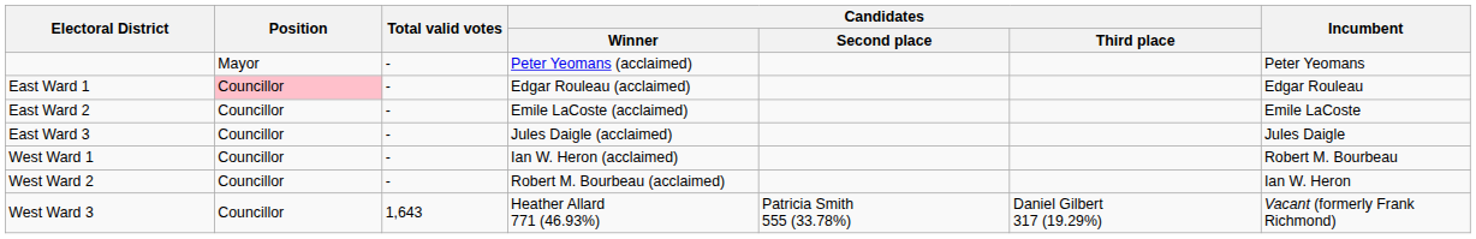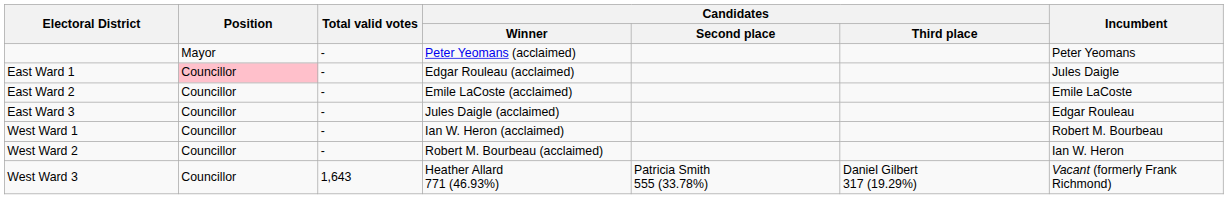East Ward 1 | Incumbent: Edgar Rouleau -> Jules Daigle
East Ward 3 | Incumbent: Jules Daigle -> Edgar Rouleau
